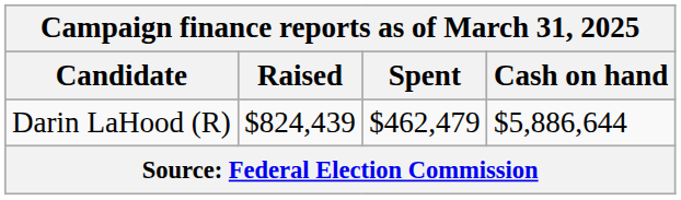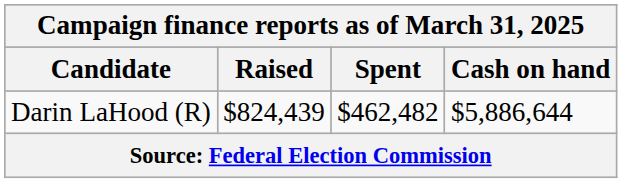Darin LaHood (R) | Spent: $462,479 -> $462,482
